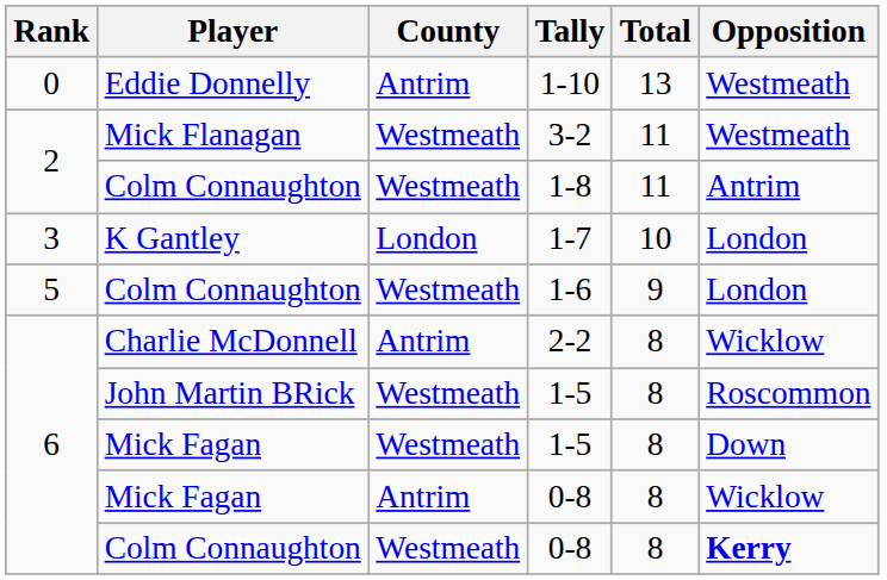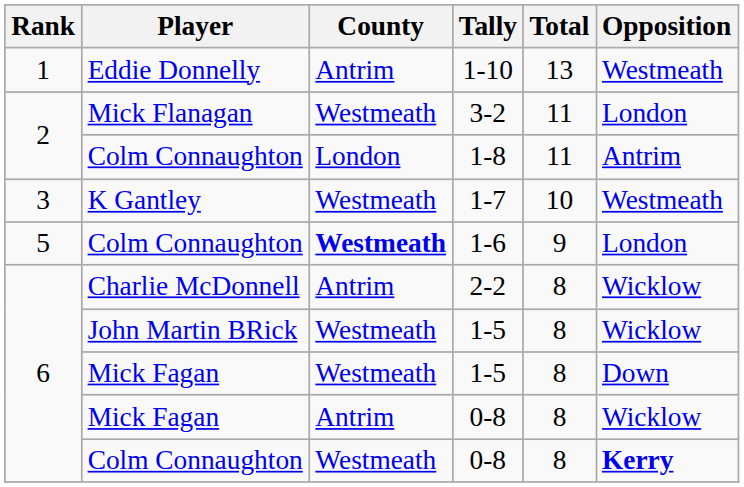1-10 | Rank: 0 -> 1
3-2 | Opposition: Westmeath -> London
1-8 | County: Westmeath -> London
1-7 | County: London -> Westmeath
1-7 | Opposition: London -> Westmeath
1-6 | County: normal -> bold
John Martin BRick / 1-5 | Opposition: Roscommon -> Wicklow
